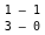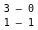rows swapped: 3 – 0 <-> 1 – 1
